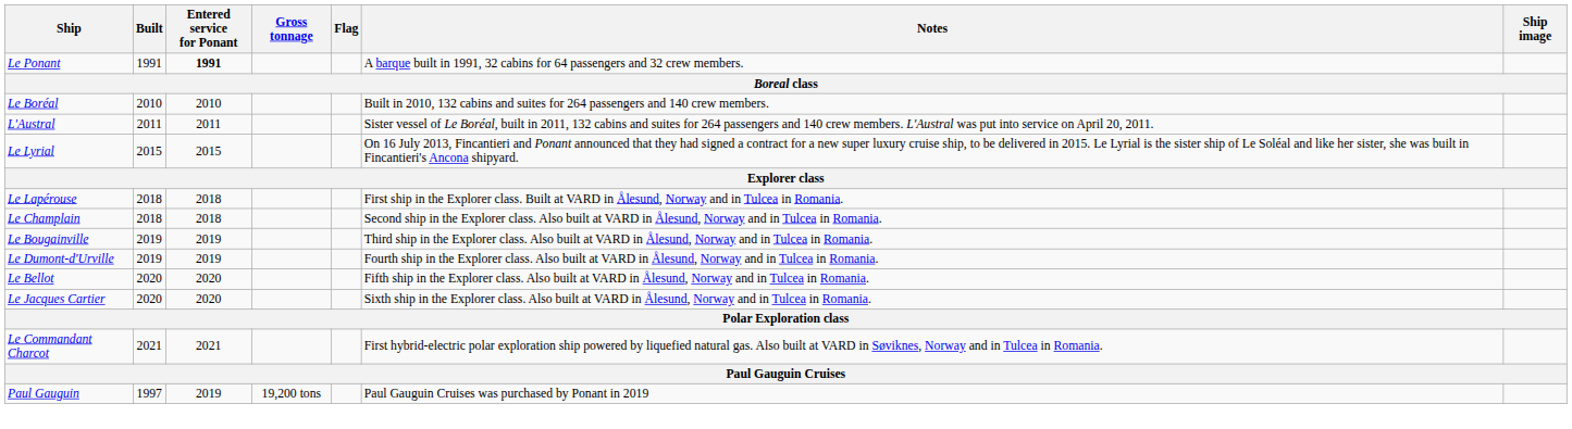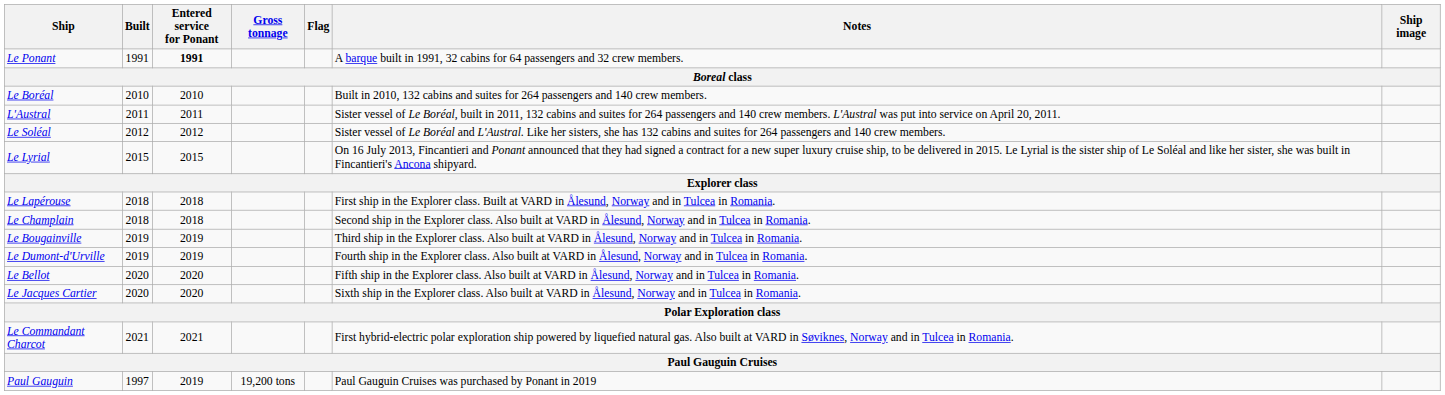+ row: Le Soléal | 2012 | 2012 | Sister vessel of Le Boréal and L'Austral. Like her sisters, she has 132 cabins and suites for 264 passengers and 140 crew members.
